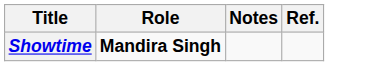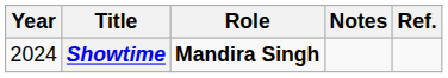+ column: Year | 2024
